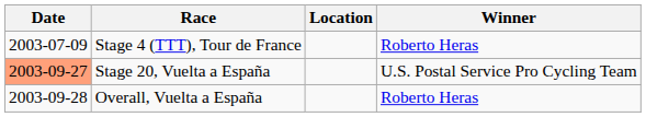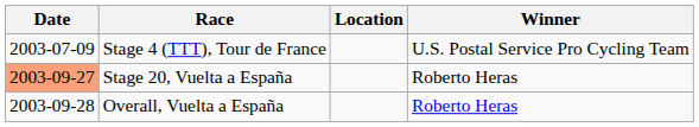Stage 4 (TTT), Tour de France | Winner: Roberto Heras -> U.S. Postal Service Pro Cycling Team
Stage 20, Vuelta a España | Winner: U.S. Postal Service Pro Cycling Team -> Roberto Heras
